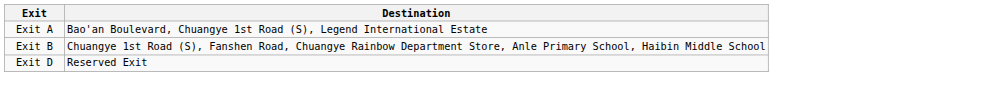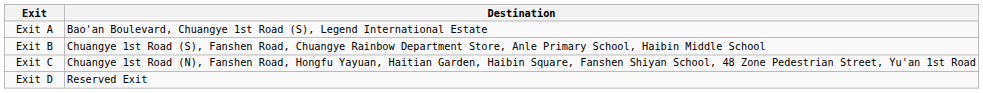+ row: Exit C | Chuangye 1st Road (N), Fanshen Road, Hongfu Yayuan, Haitian Garden, Haibin Square, Fanshen Shiyan School, 48 Zone Pedestrian Street, Yu'an 1st Road
